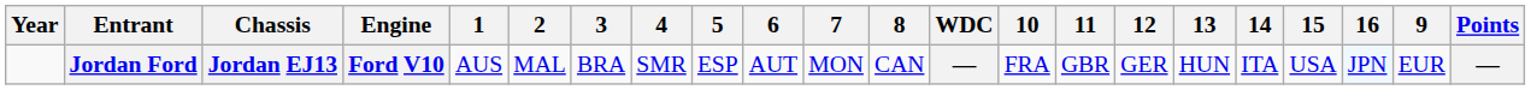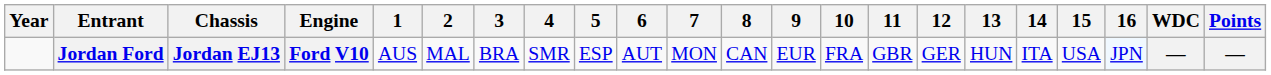columns swapped: 9 <-> WDC
